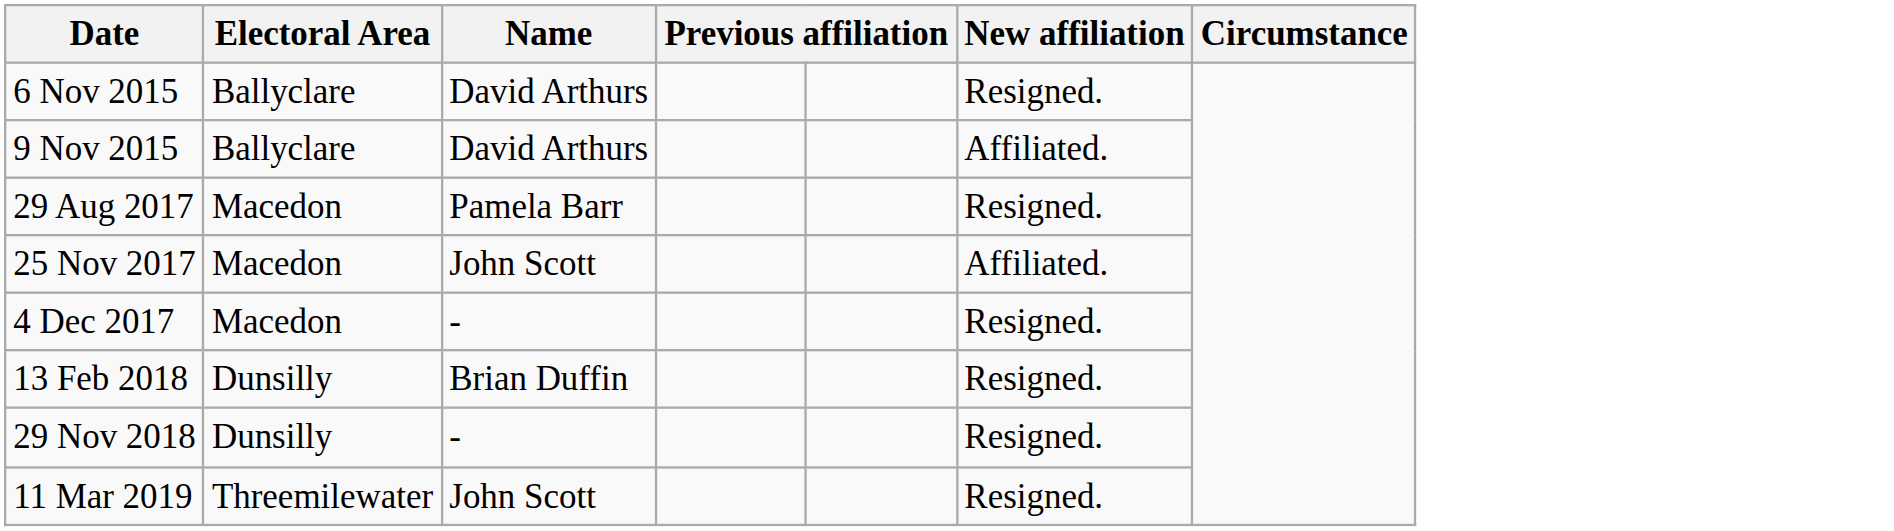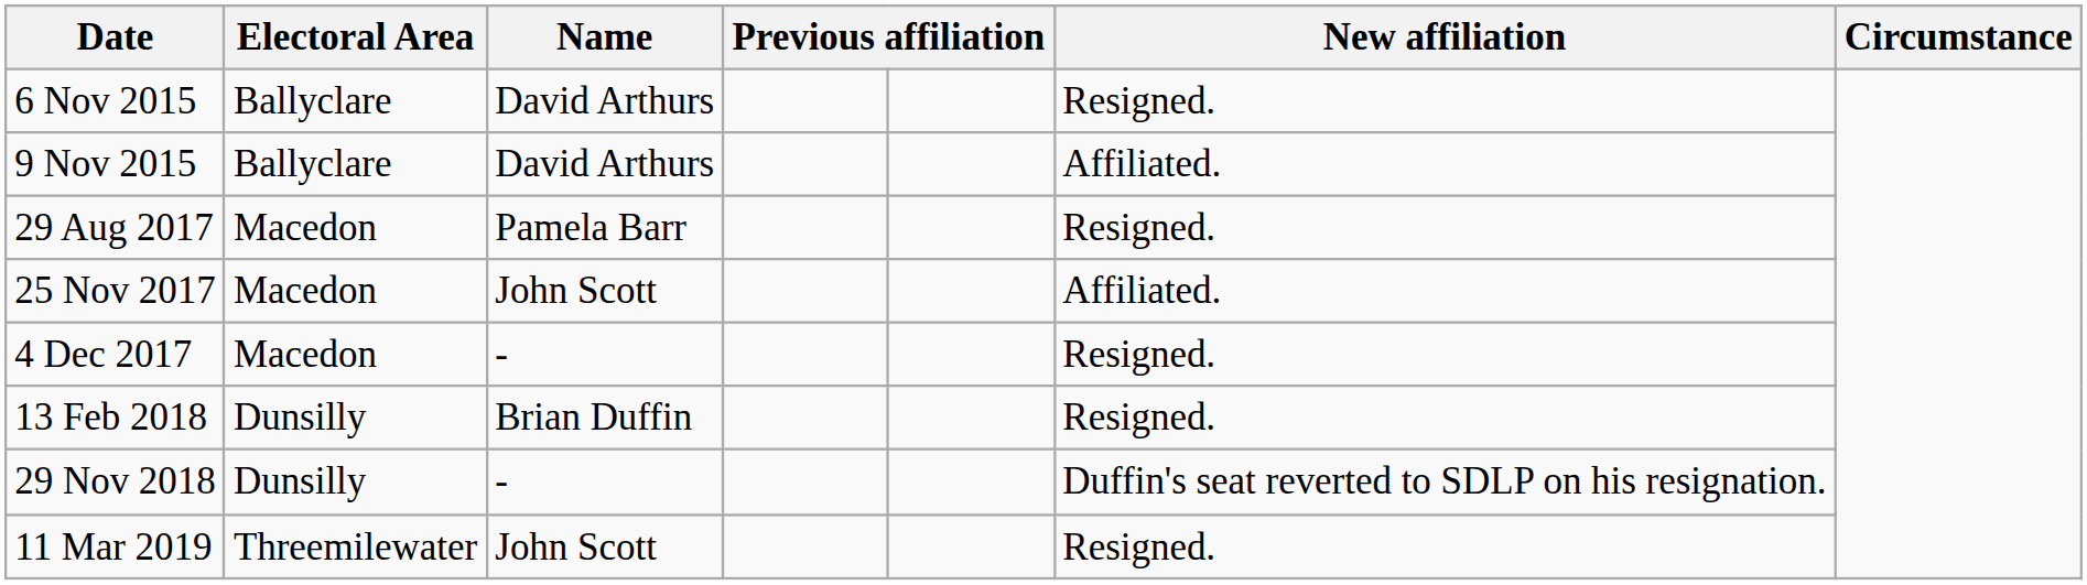29 Nov 2018 | column 6: Resigned. -> Duffin's seat reverted to SDLP on his resignation.
